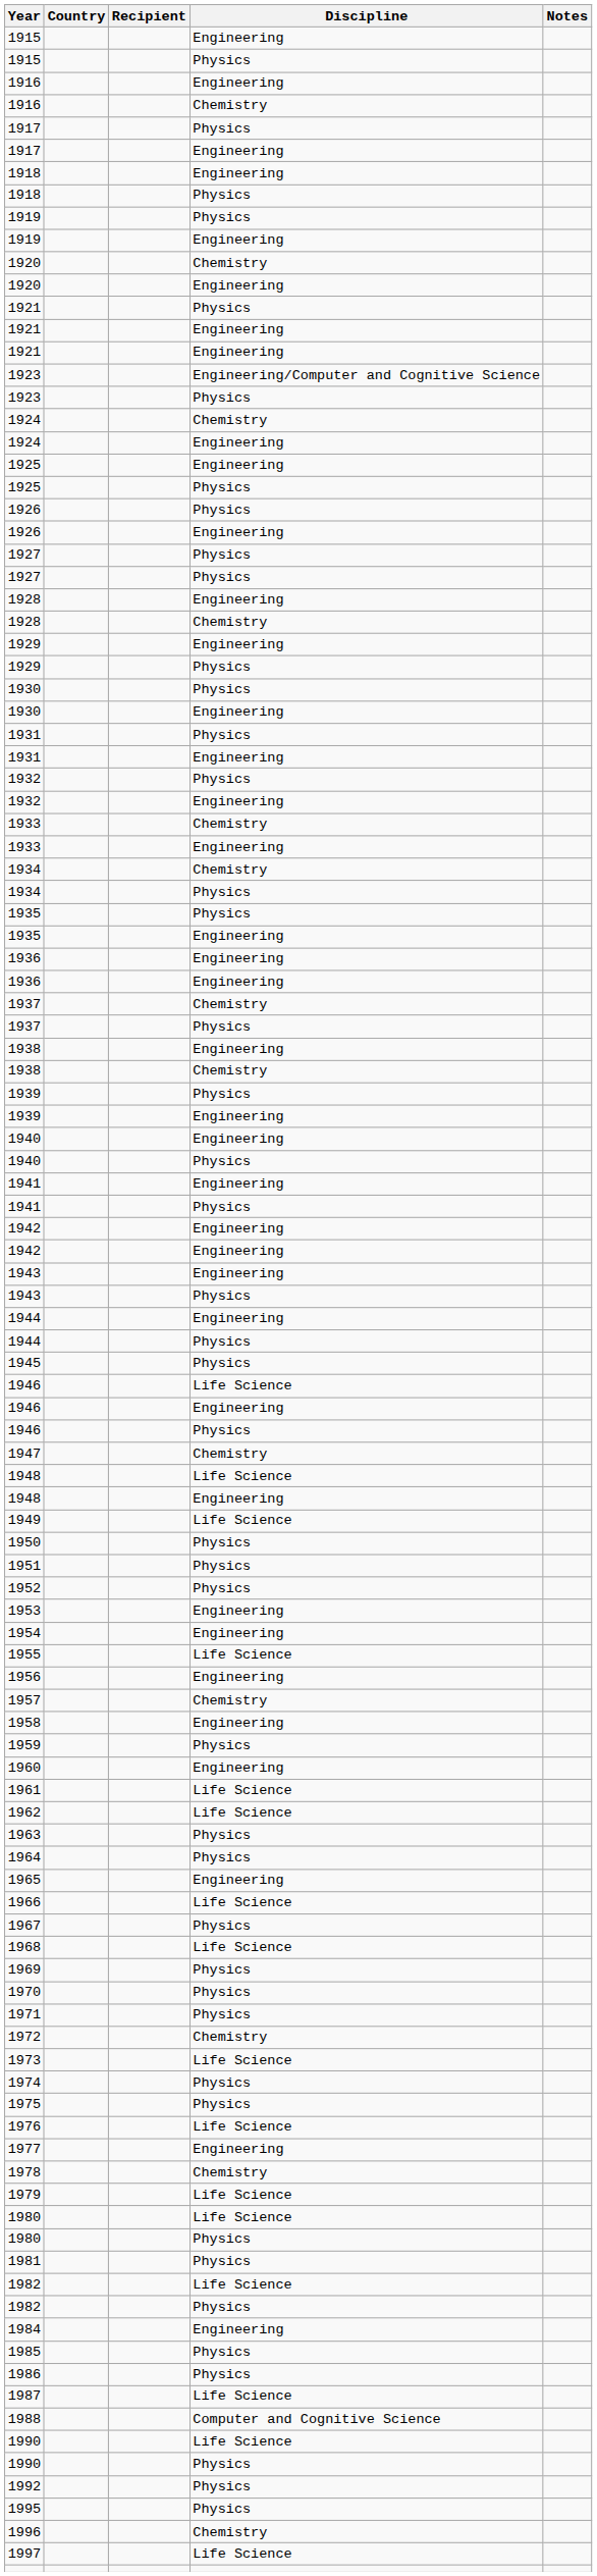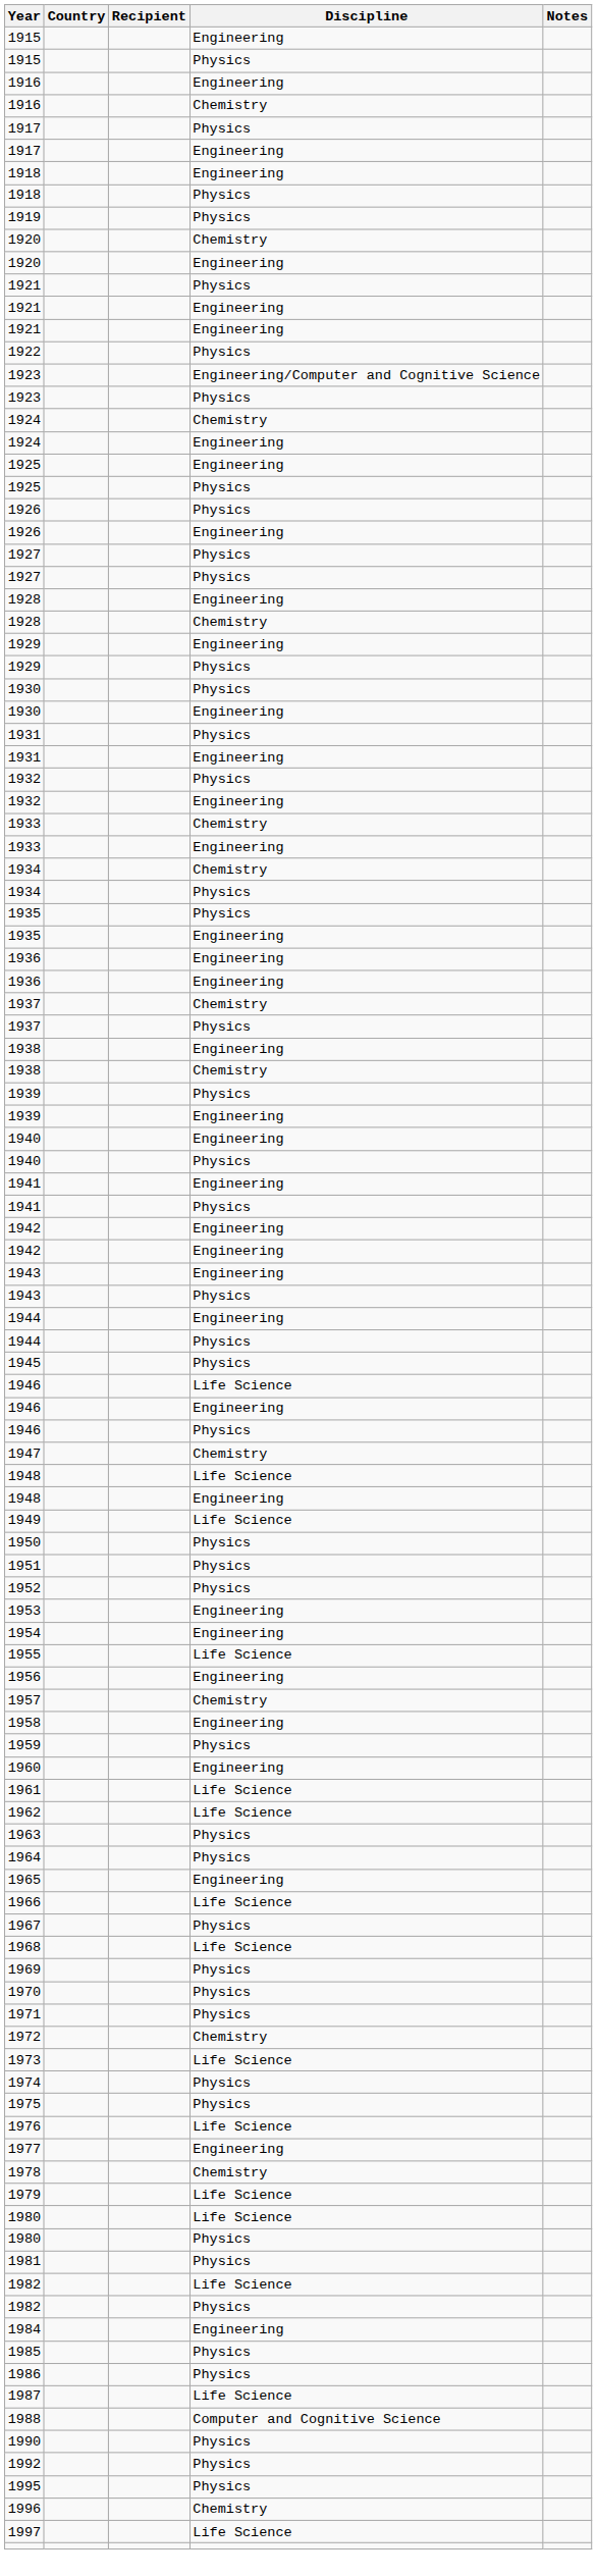- row: 1919 | Engineering
+ row: 1922 | Physics
- row: 1990 | Life Science
